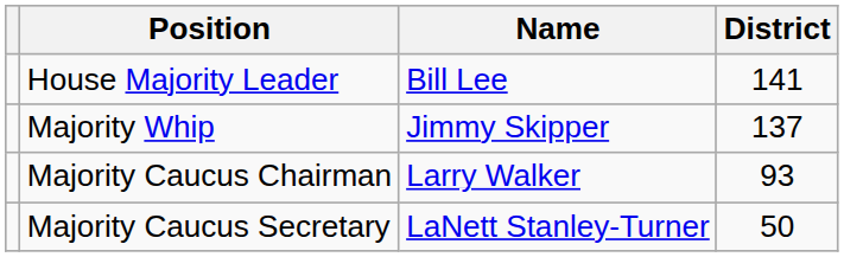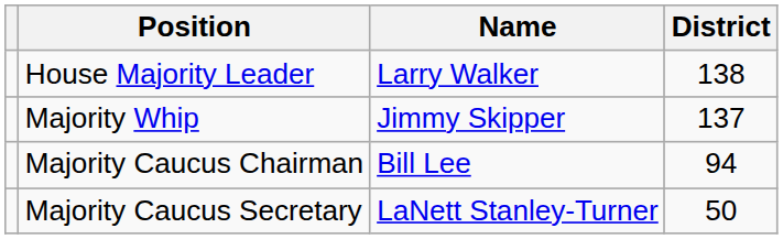House Majority Leader | Name: Bill Lee -> Larry Walker
House Majority Leader | District: 141 -> 138
Majority Caucus Chairman | Name: Larry Walker -> Bill Lee
Majority Caucus Chairman | District: 93 -> 94
